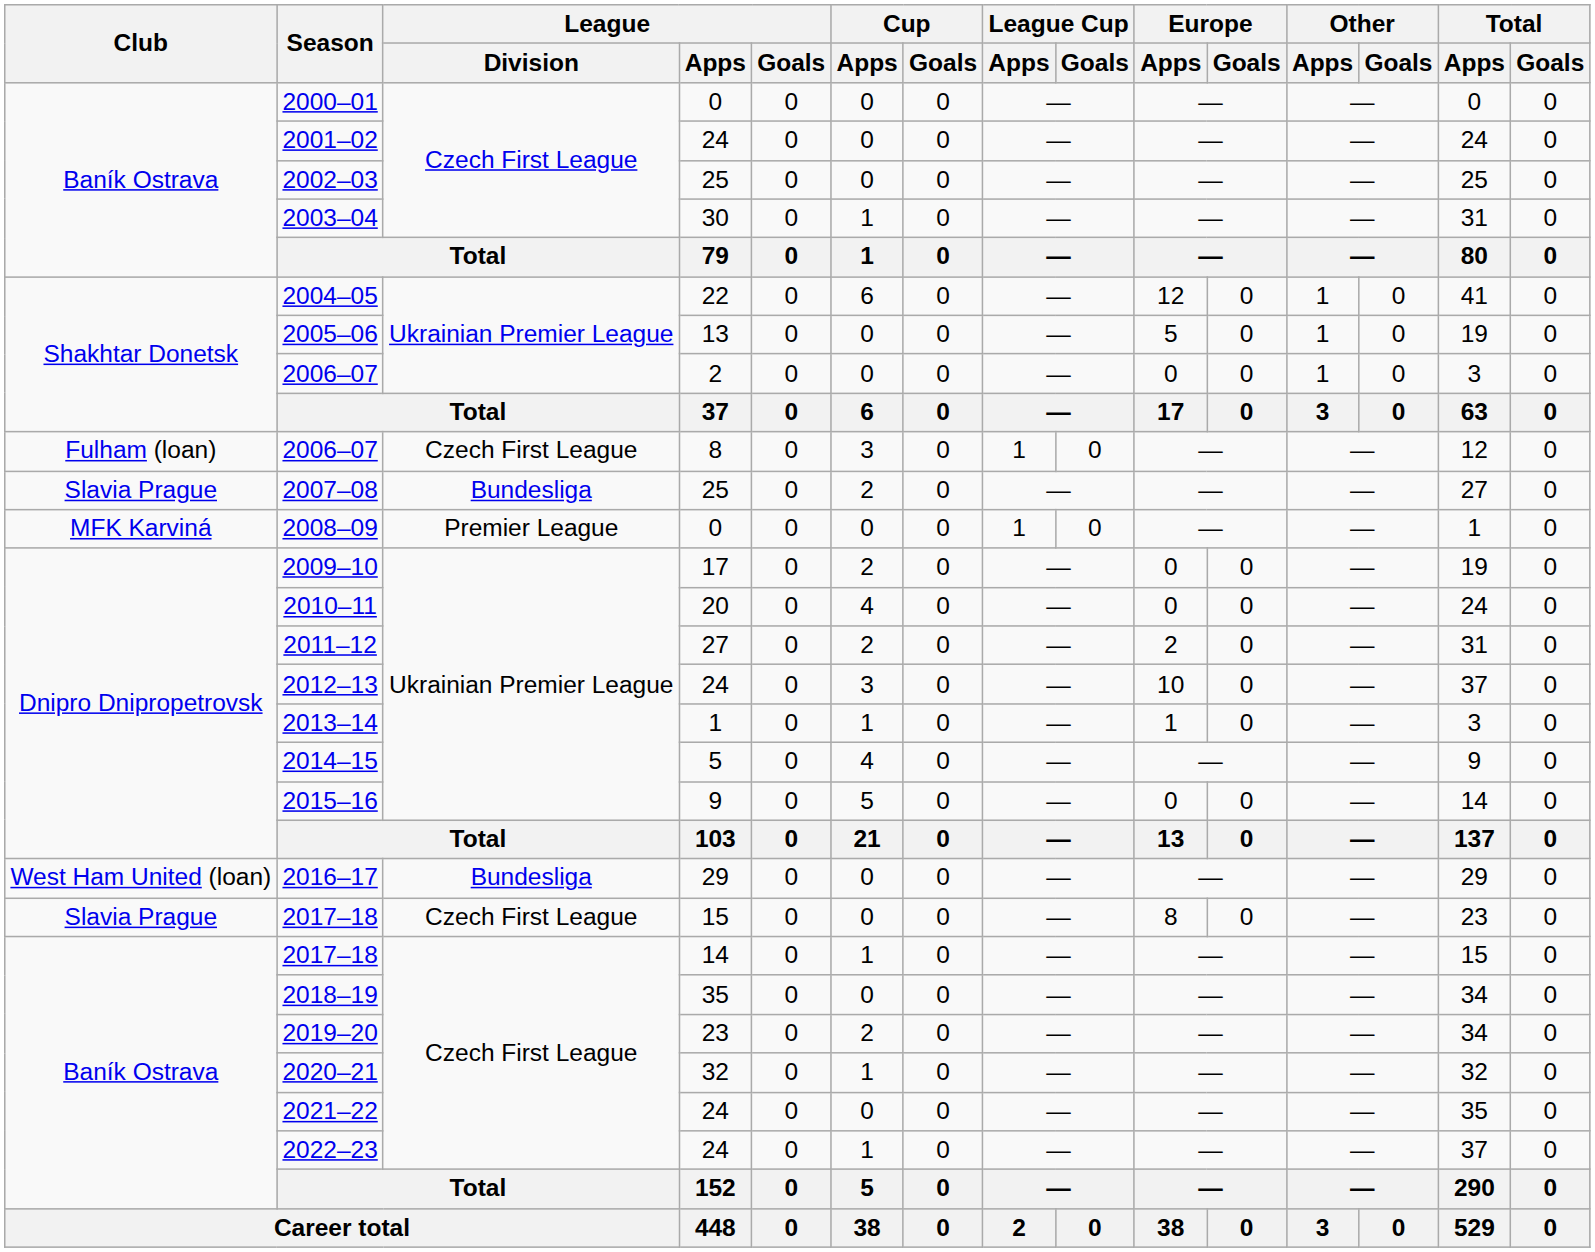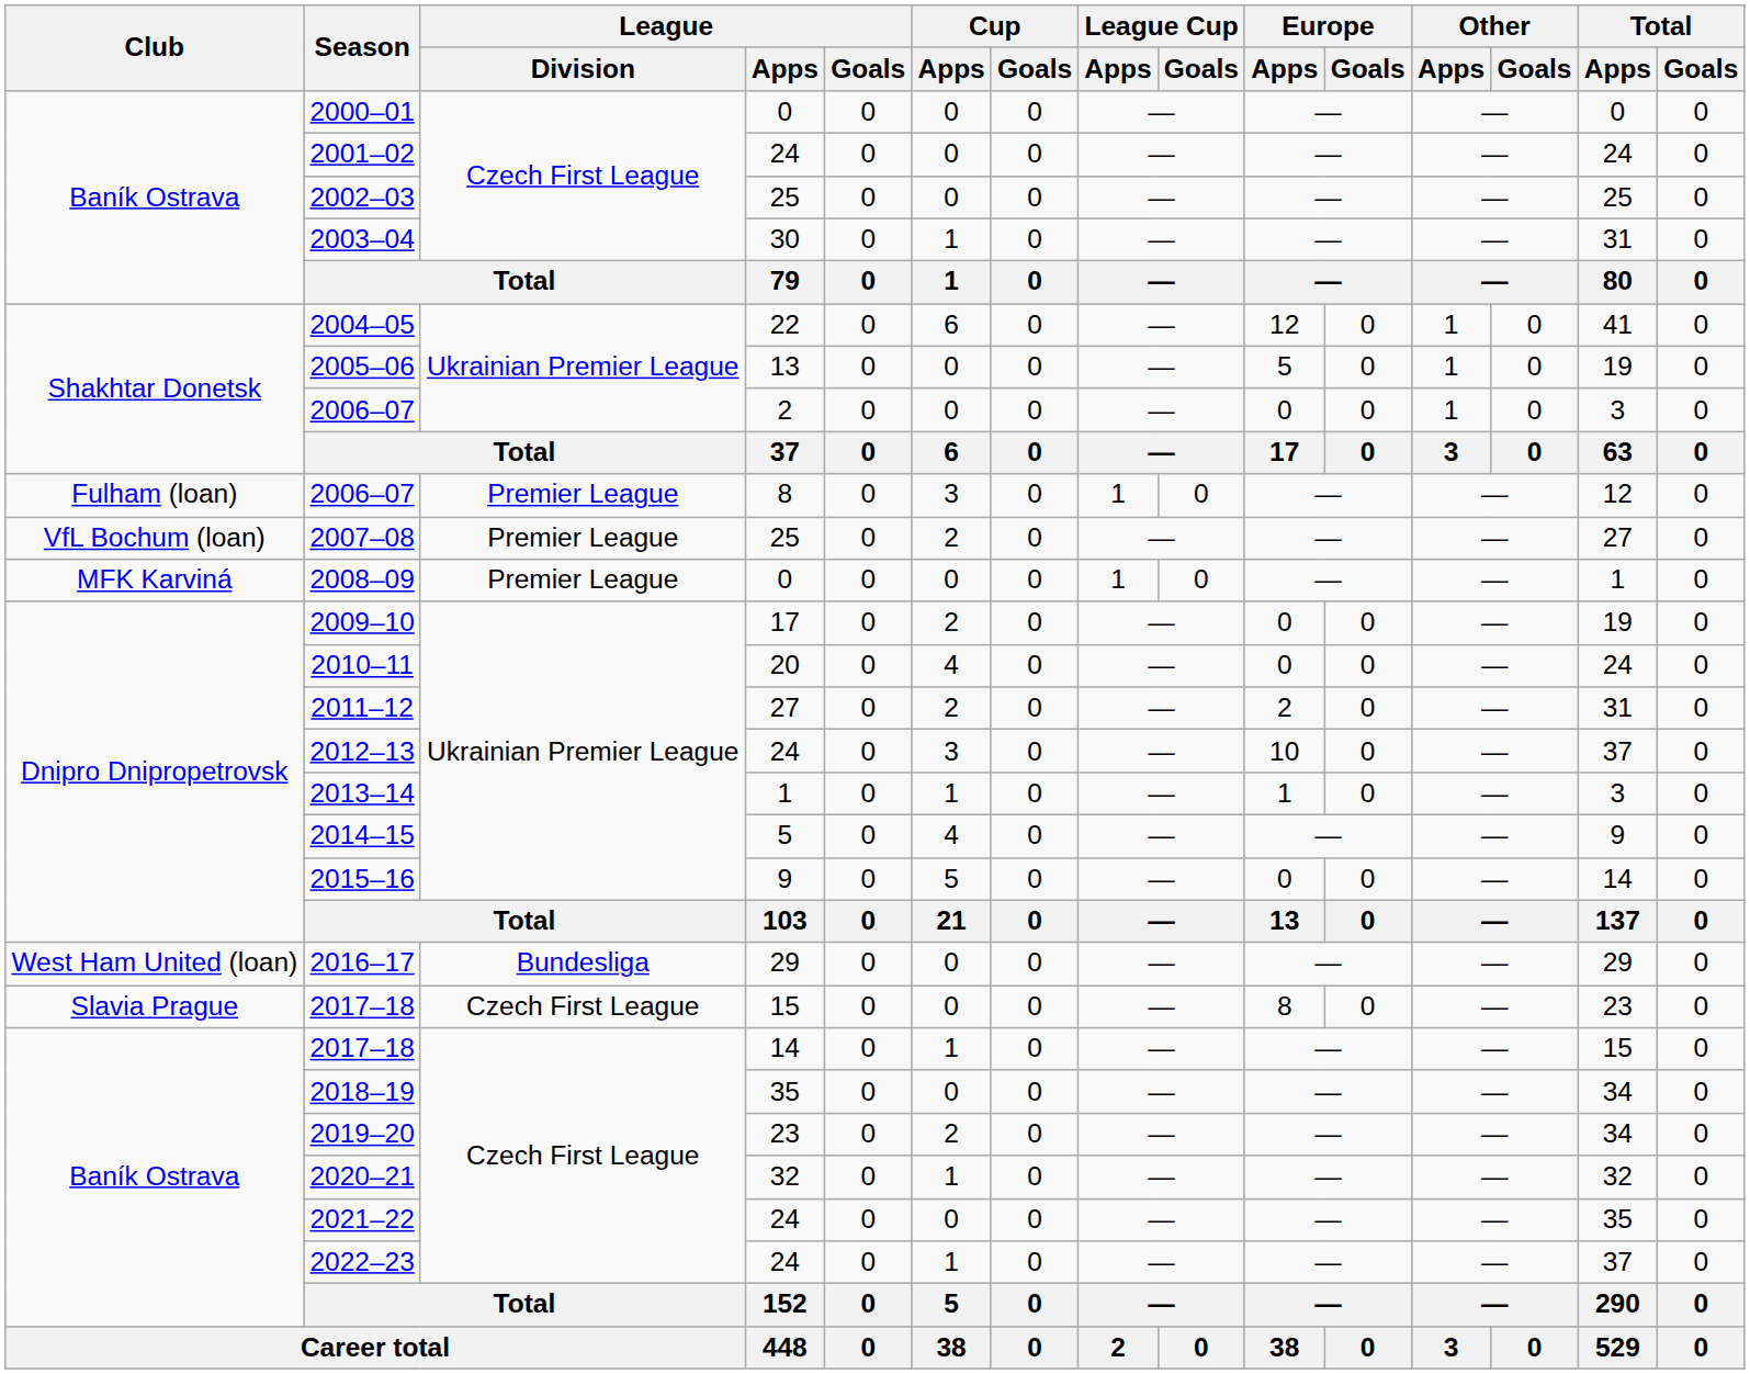2006–07 / 8 | League / Division: Czech First League -> Premier League
2007–08 | Club: Slavia Prague -> VfL Bochum (loan)
2007–08 | League / Division: Bundesliga -> Premier League
